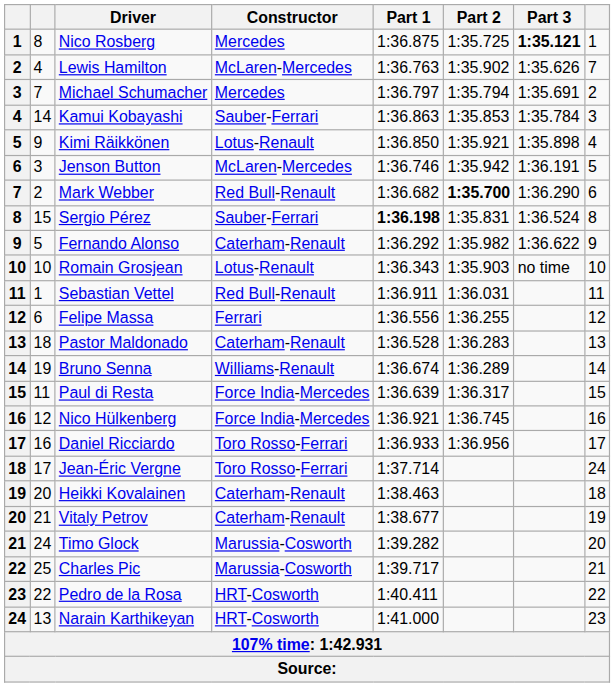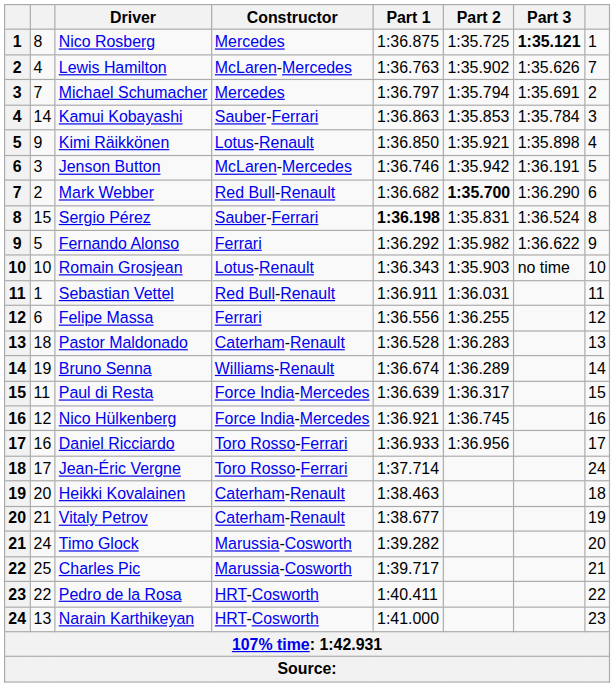Fernando Alonso | Constructor: Caterham-Renault -> Ferrari
